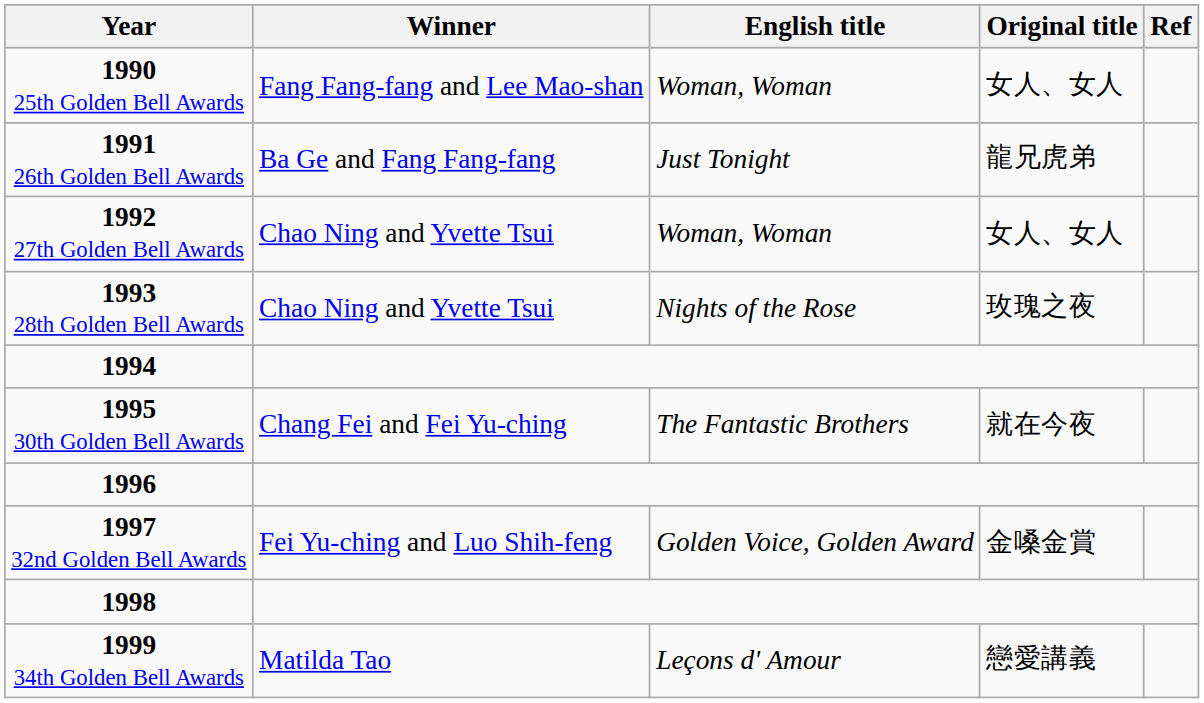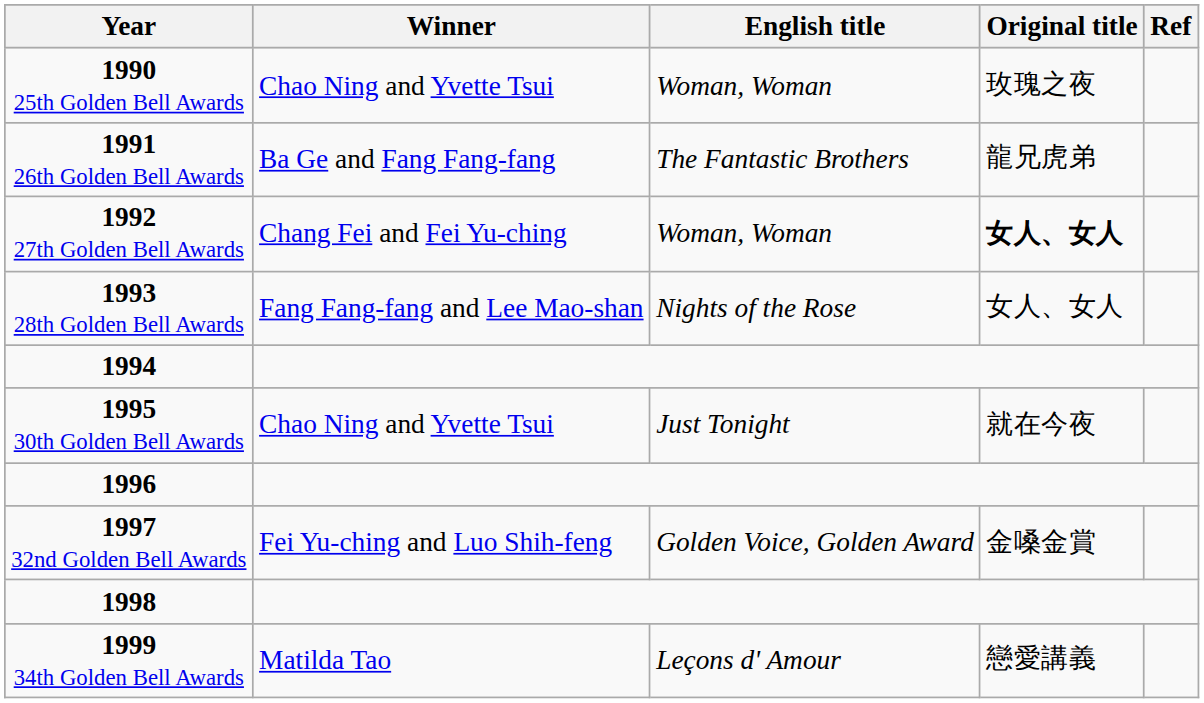1990 25th Golden Bell Awards | Winner: Fang Fang-fang and Lee Mao-shan -> Chao Ning and Yvette Tsui
1990 25th Golden Bell Awards | Original title: 女人、女人 -> 玫瑰之夜
1991 26th Golden Bell Awards | English title: Just Tonight -> The Fantastic Brothers
1992 27th Golden Bell Awards | Winner: Chao Ning and Yvette Tsui -> Chang Fei and Fei Yu-ching
1992 27th Golden Bell Awards | Original title: normal -> bold
1993 28th Golden Bell Awards | Winner: Chao Ning and Yvette Tsui -> Fang Fang-fang and Lee Mao-shan
1993 28th Golden Bell Awards | Original title: 玫瑰之夜 -> 女人、女人
1995 30th Golden Bell Awards | Winner: Chang Fei and Fei Yu-ching -> Chao Ning and Yvette Tsui
1995 30th Golden Bell Awards | English title: The Fantastic Brothers -> Just Tonight
